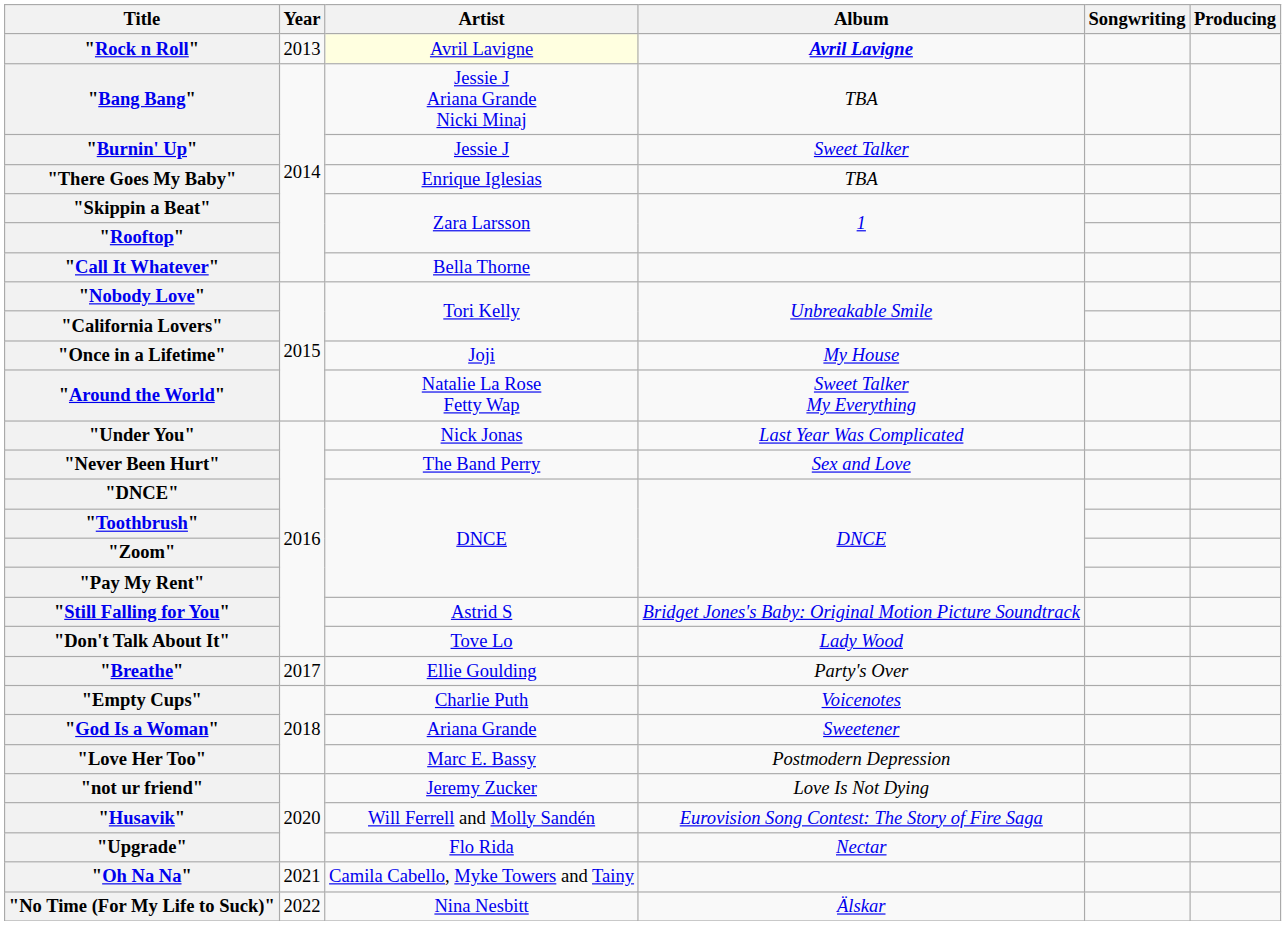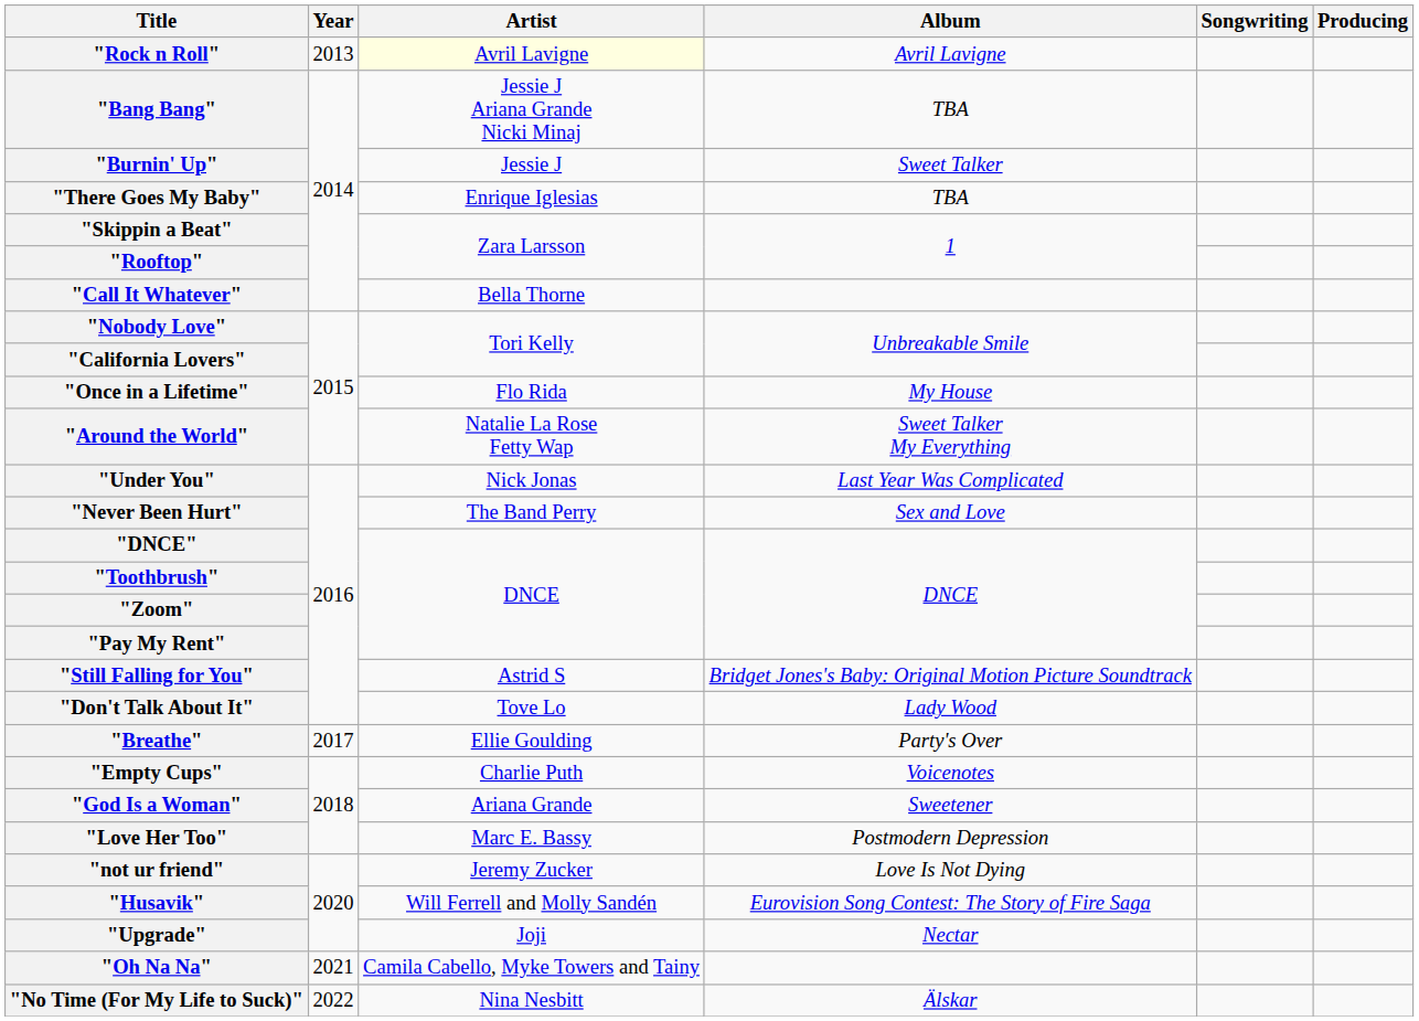"Rock n Roll" | Album: bold -> normal
"Once in a Lifetime" | Artist: Joji -> Flo Rida
"Upgrade" | Artist: Flo Rida -> Joji
